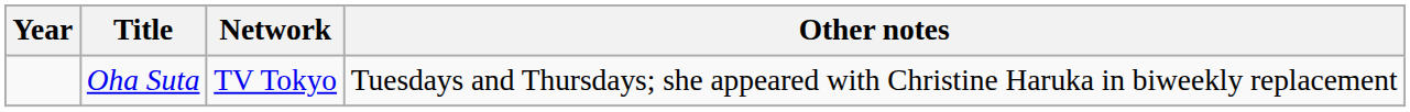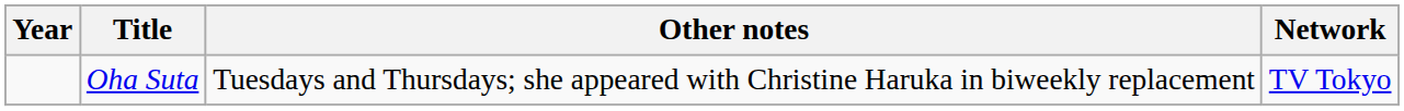columns swapped: Network <-> Other notes
